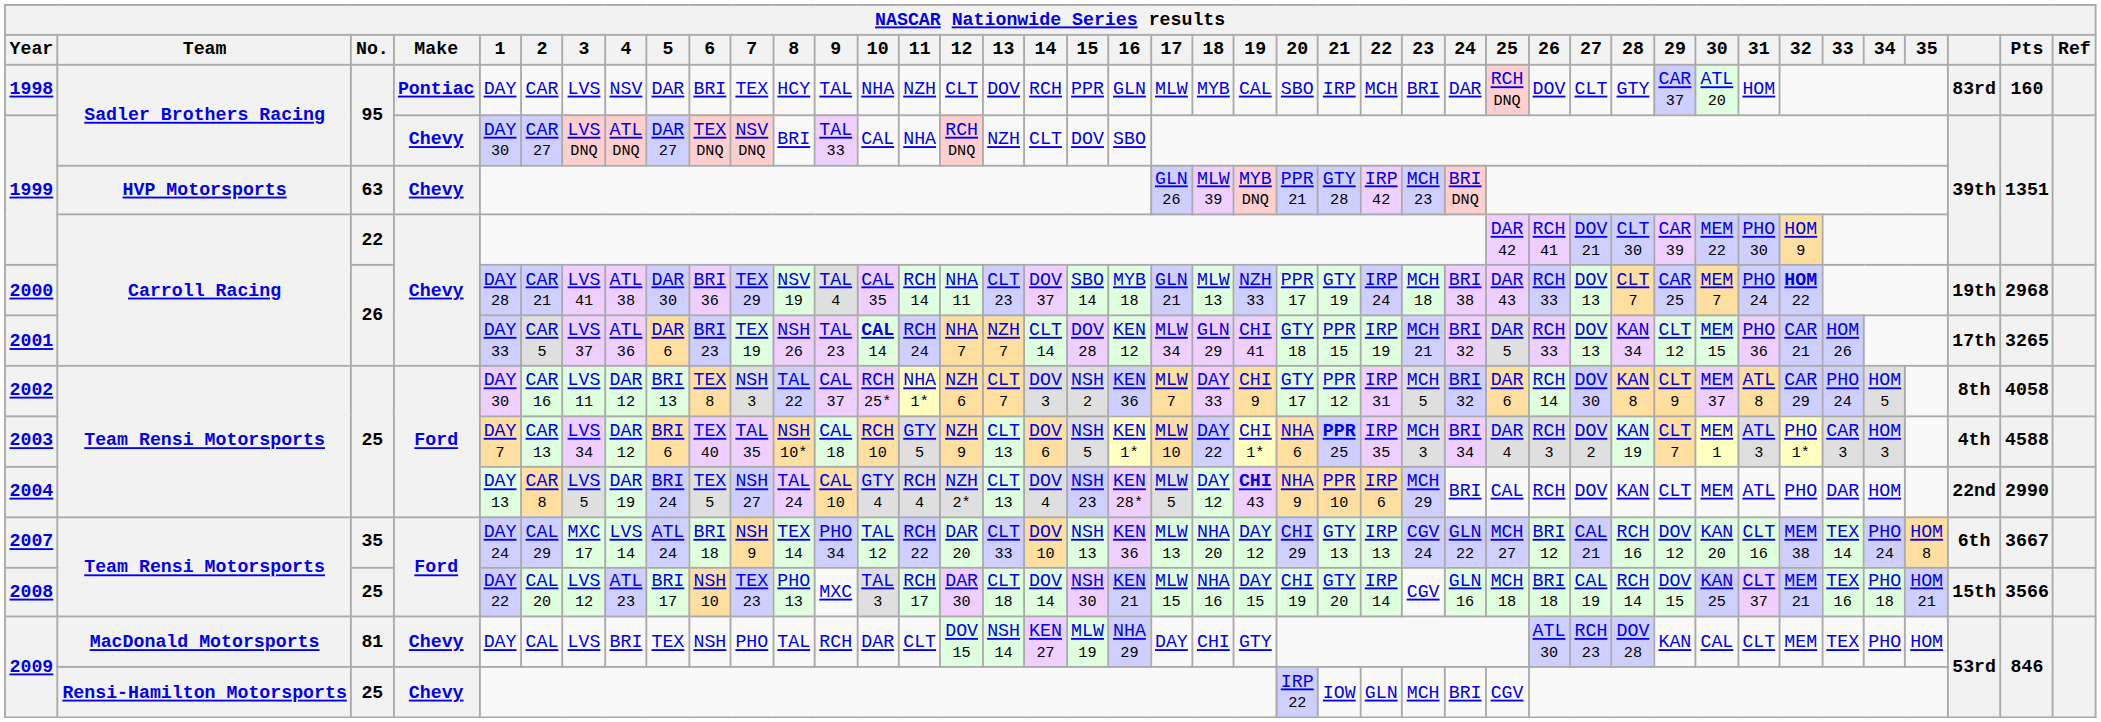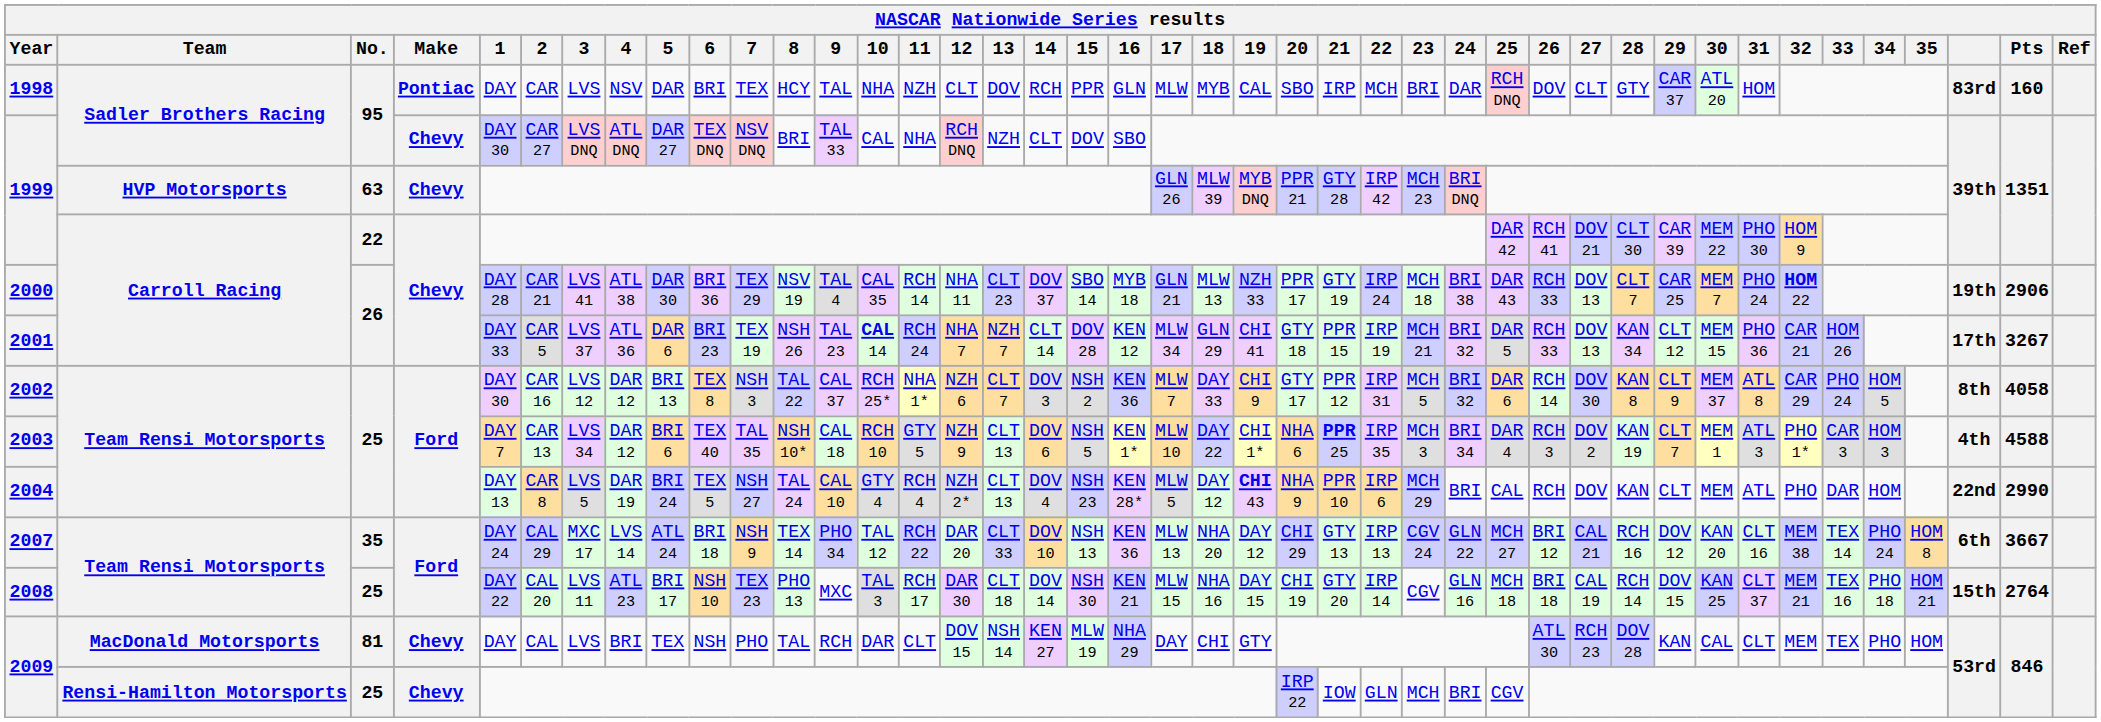2000 | Pts: 2968 -> 2906
2001 | Pts: 3265 -> 3267
2002 | 3: LVS 11 -> LVS 12
2008 | 3: LVS 12 -> LVS 11
2008 | Pts: 3566 -> 2764
